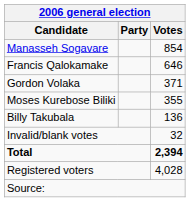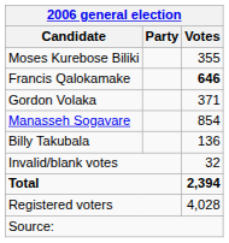rows swapped: Manasseh Sogavare <-> Moses Kurebose Biliki
Francis Qalokamake | Votes: normal -> bold
